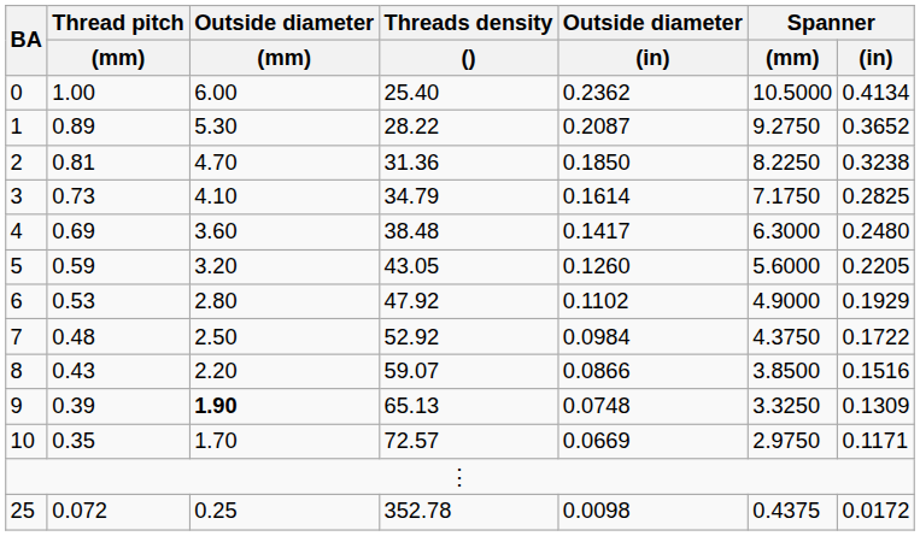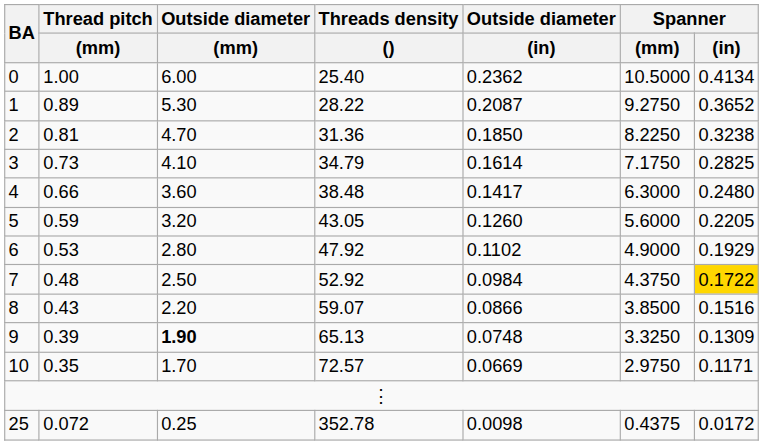4 | Thread pitch / (mm): 0.69 -> 0.66
7 | Spanner / (in): no background -> gold background
